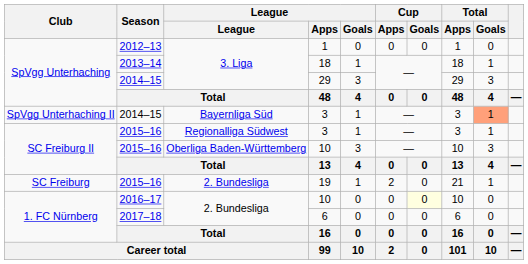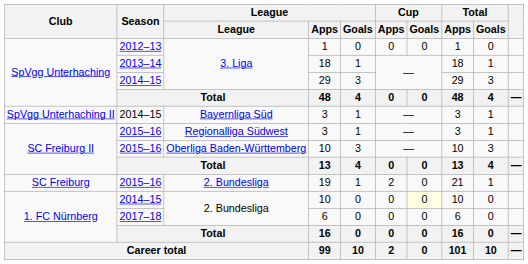SpVgg Unterhaching II / 3 | Total / Goals: lightsalmon background -> no background
1. FC Nürnberg / 10 | Season: 2016–17 -> 2014–15
